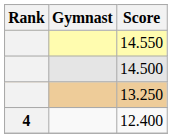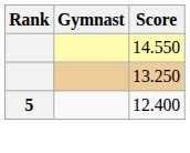- row: 14.500
12.400 | Rank: 4 -> 5
